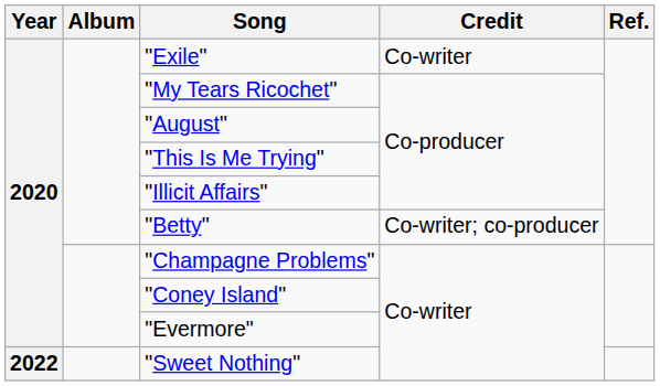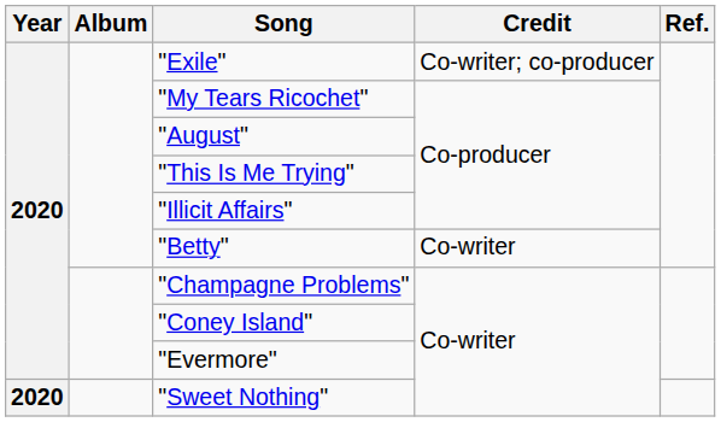"Exile" | Credit: Co-writer -> Co-writer; co-producer
"Betty" | Credit: Co-writer; co-producer -> Co-writer
"Sweet Nothing" | Year: 2022 -> 2020
